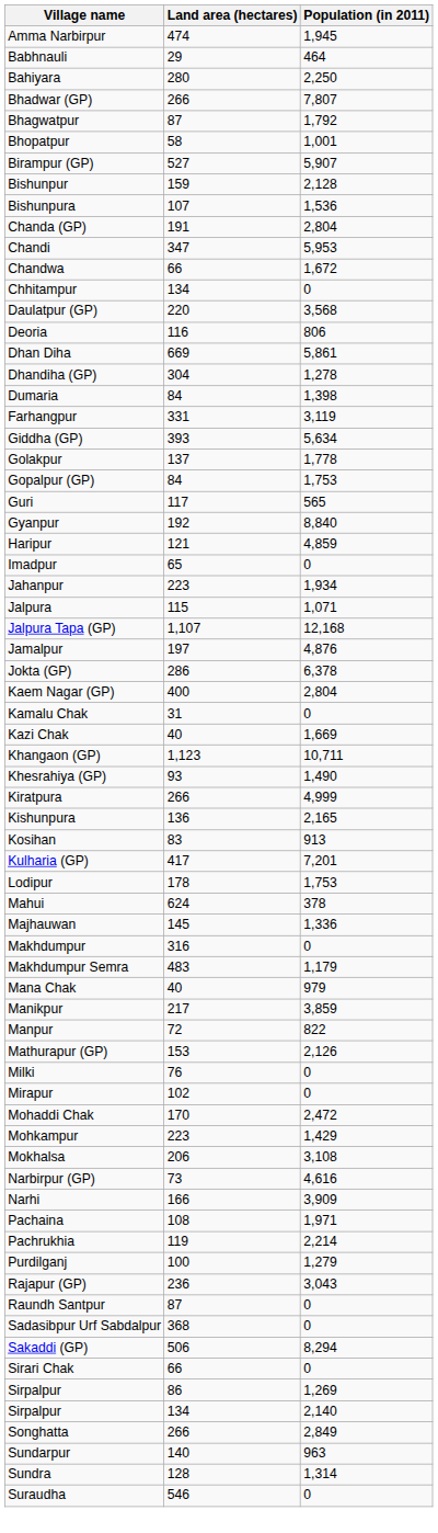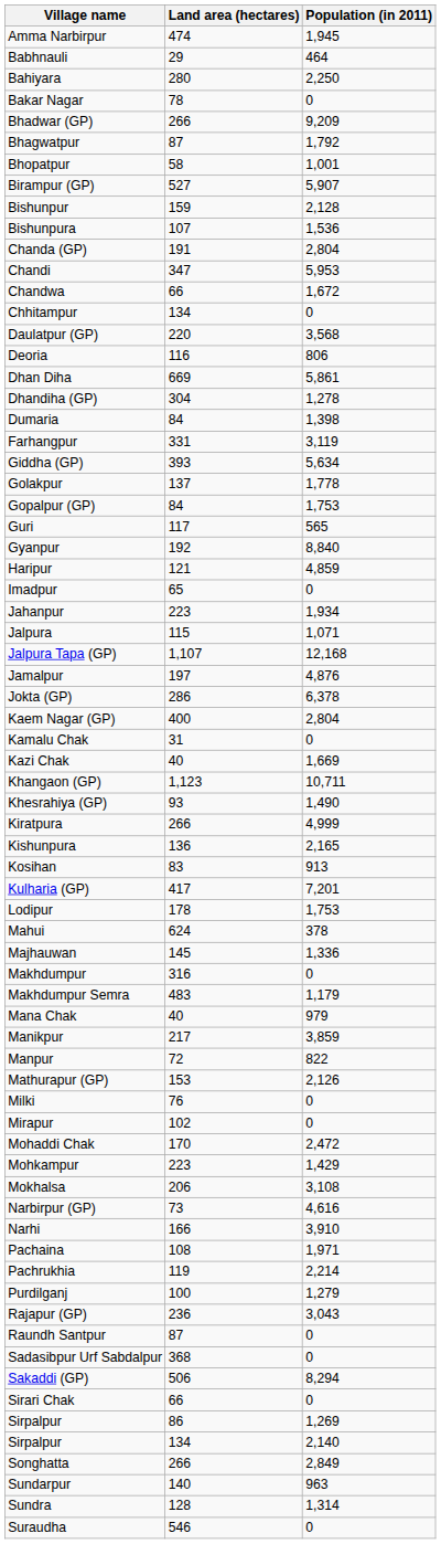+ row: Bakar Nagar | 78 | 0
Bhadwar (GP) | Population (in 2011): 7,807 -> 9,209
Narhi | Population (in 2011): 3,909 -> 3,910
